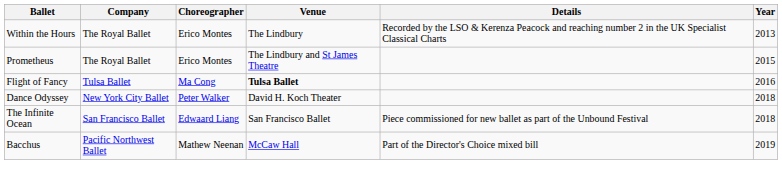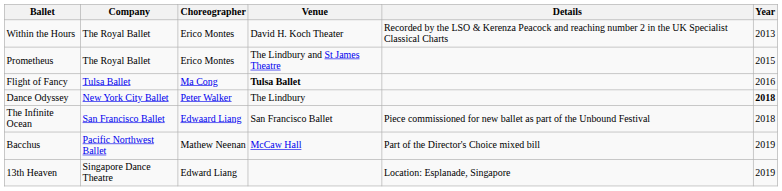Within the Hours | Venue: The Lindbury -> David H. Koch Theater
Dance Odyssey | Venue: David H. Koch Theater -> The Lindbury
Dance Odyssey | Year: normal -> bold
+ row: 13th Heaven | Singapore Dance Theatre | Edward Liang | Location: Esplanade, Singapore | 2019
